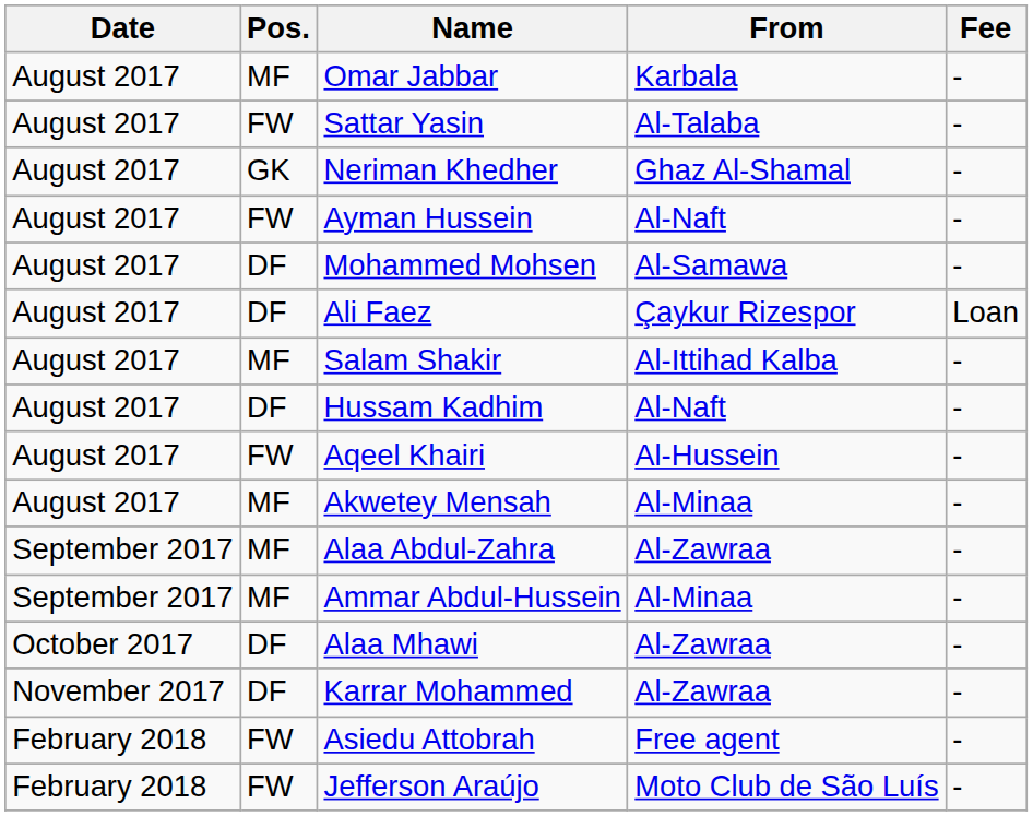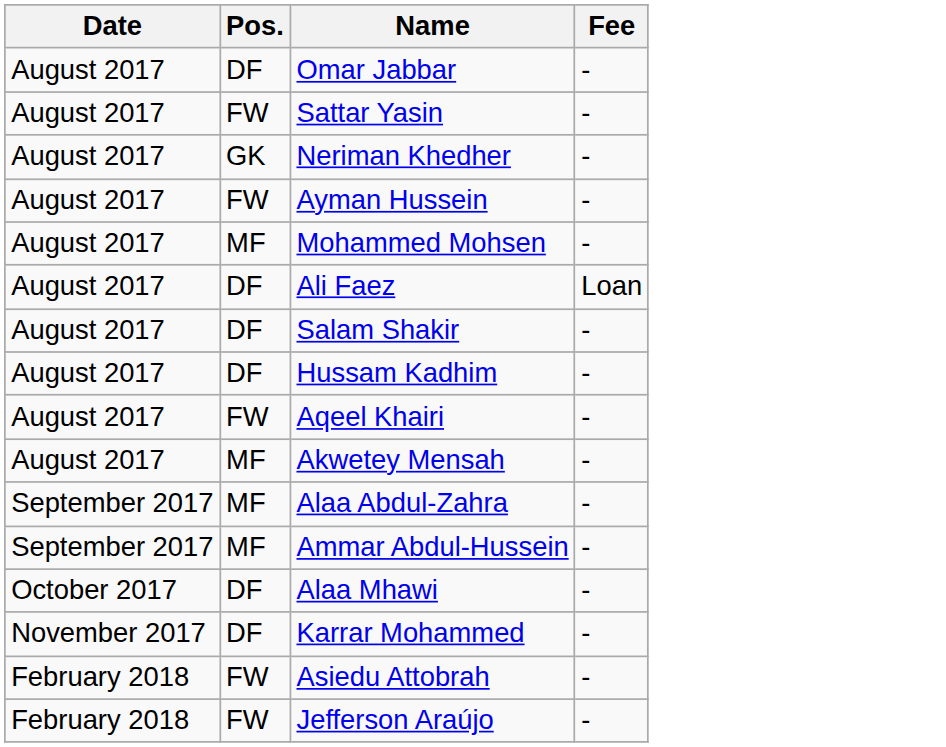- column: From | Karbala | Al-Talaba | Ghaz Al-Shamal | Al-Naft | Al-Samawa | Çaykur Rizespor | Al-Ittihad Kalba | Al-Naft | Al-Hussein | Al-Minaa | Al-Zawraa | Al-Minaa | Al-Zawraa | Al-Zawraa | Free agent | Moto Club de São Luís
Omar Jabbar | Pos.: MF -> DF
Mohammed Mohsen | Pos.: DF -> MF
Salam Shakir | Pos.: MF -> DF
